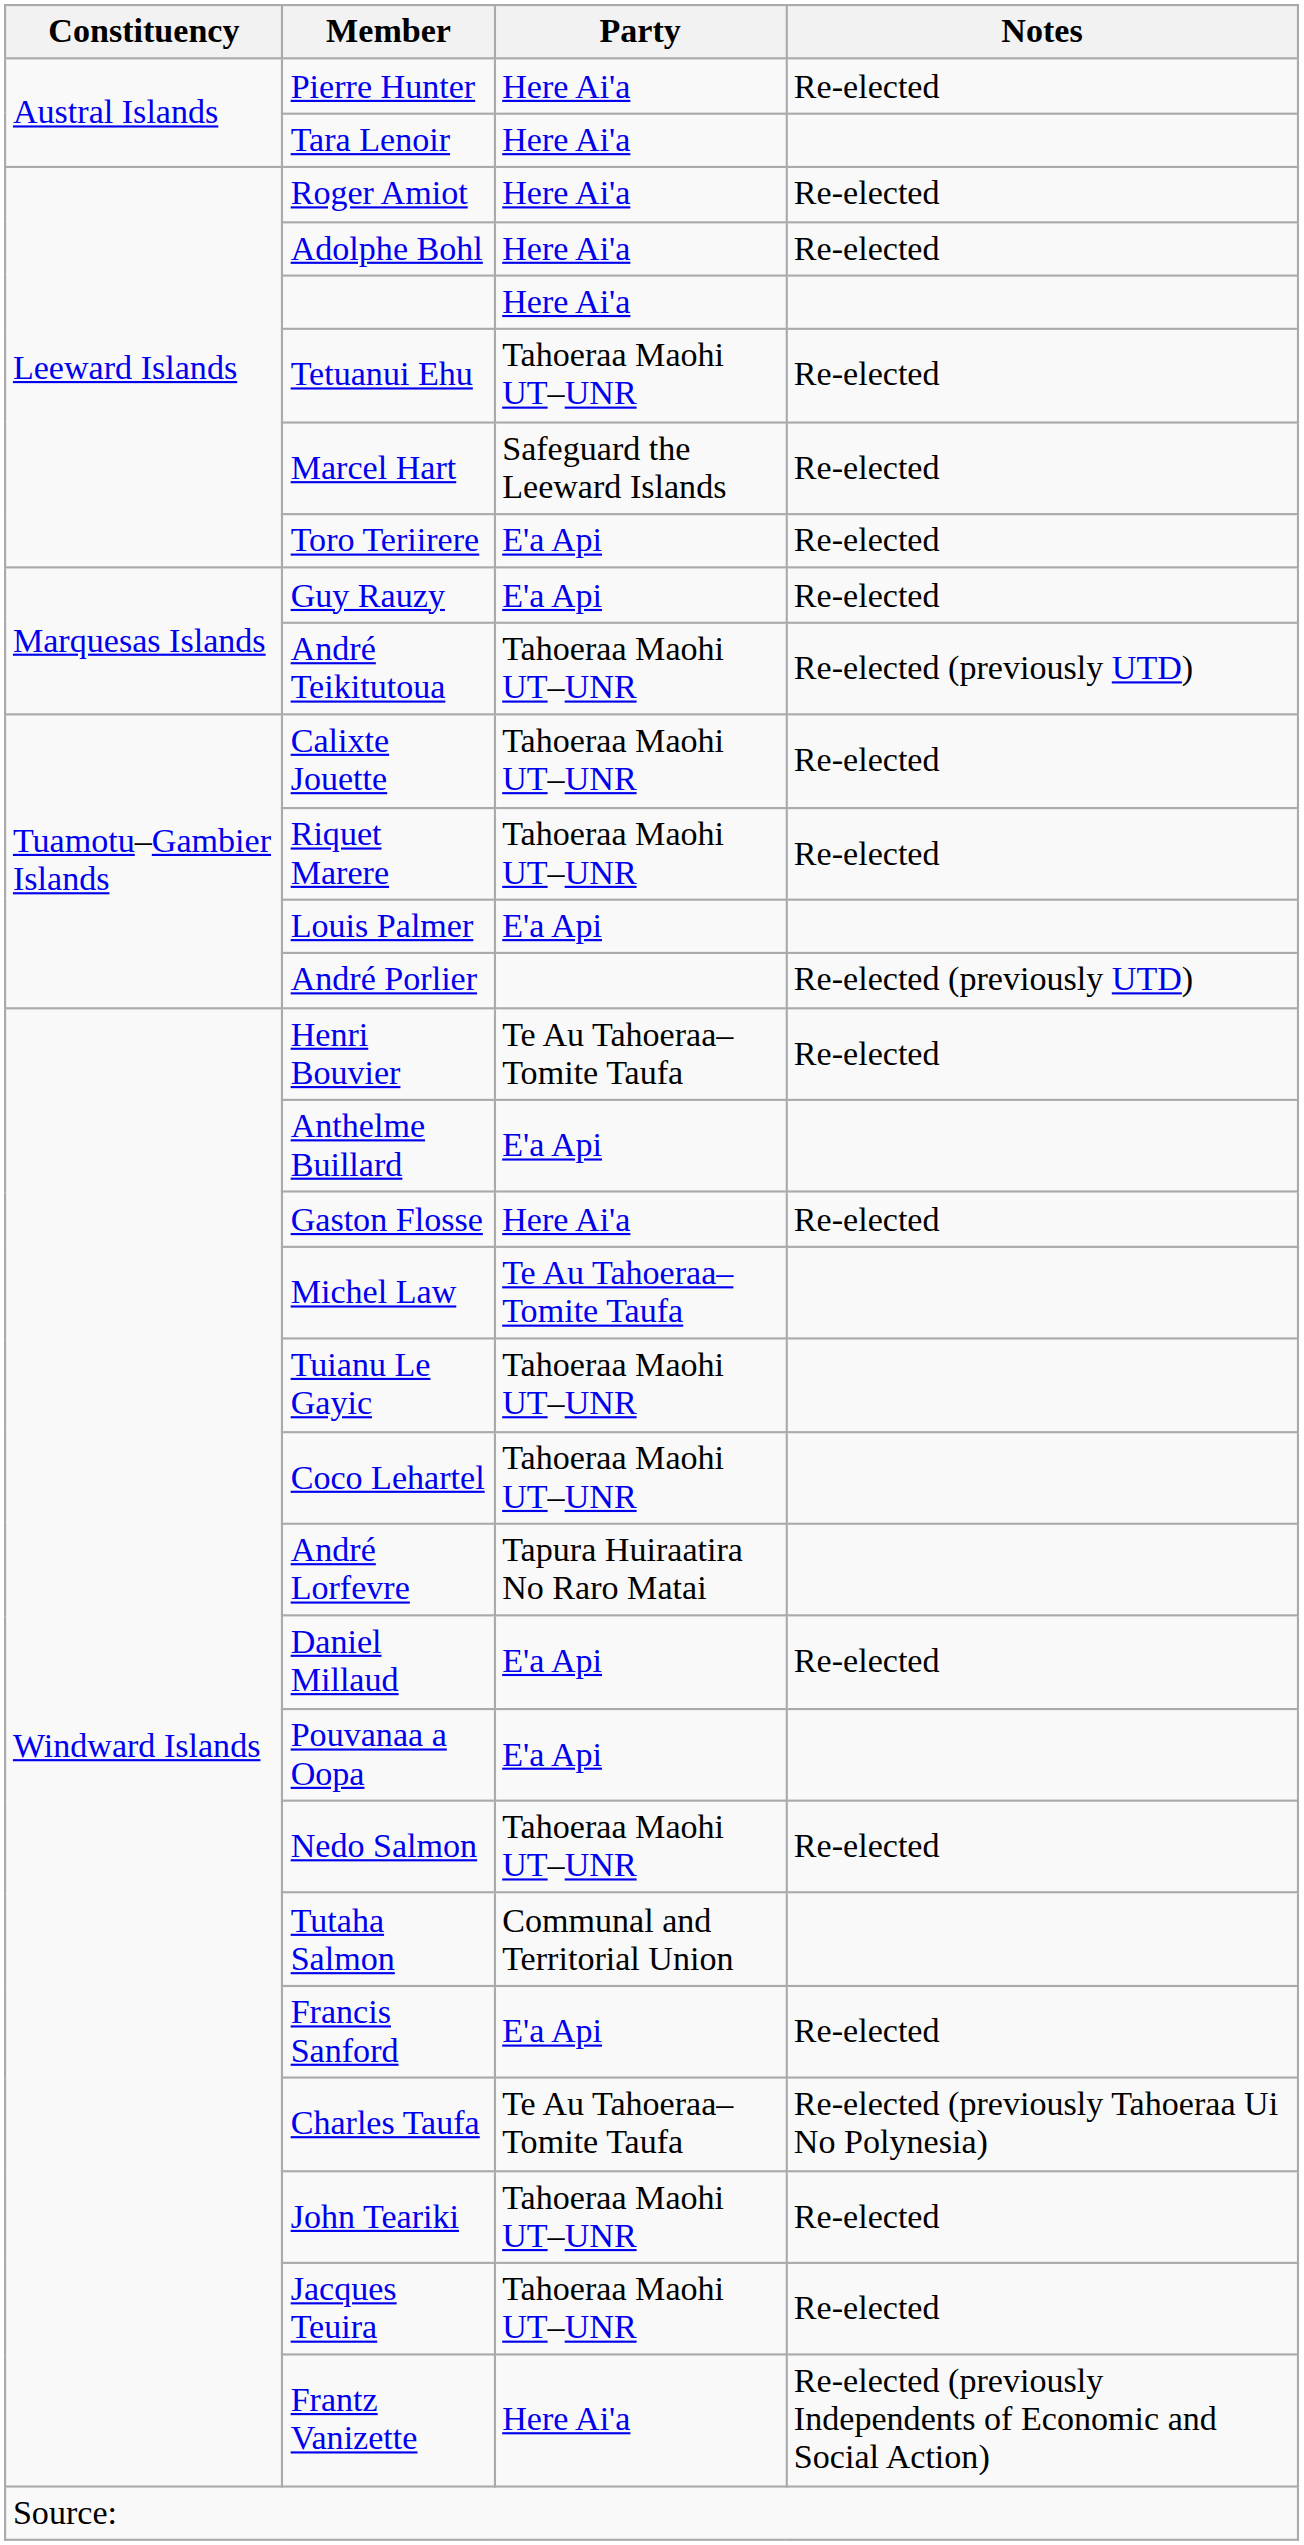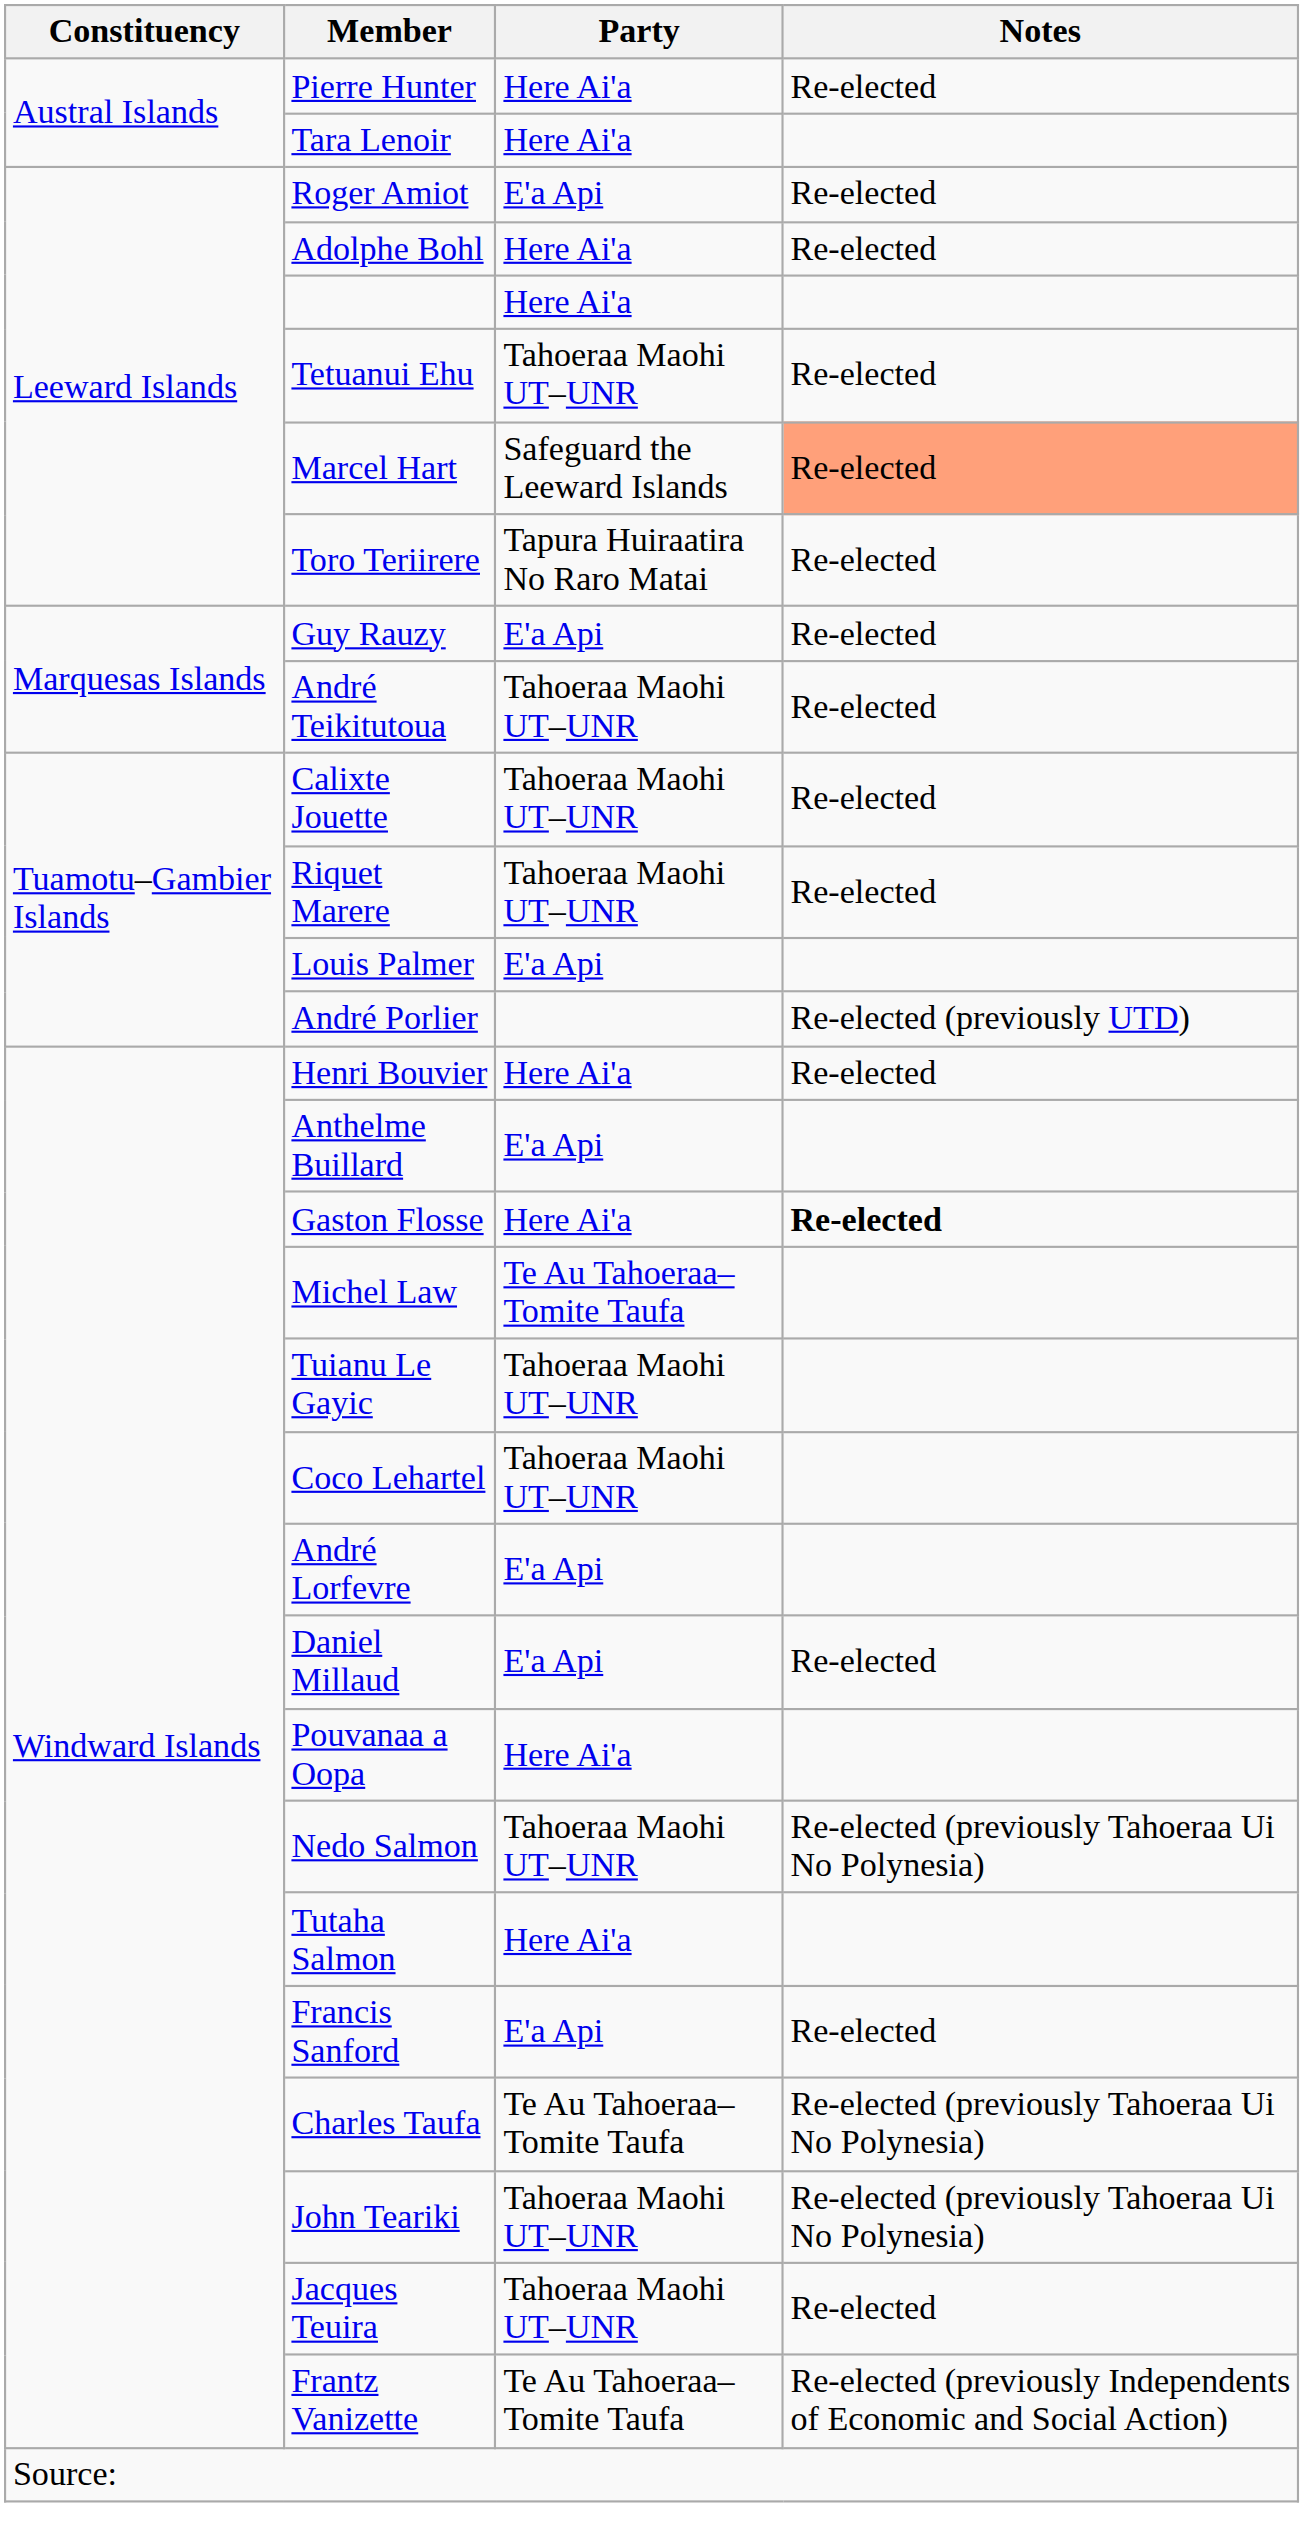Roger Amiot | Party: Here Ai'a -> E'a Api
Marcel Hart | Notes: no background -> lightsalmon background
Toro Teriirere | Party: E'a Api -> Tapura Huiraatira No Raro Matai
André Teikitutoua | Notes: Re-elected (previously UTD) -> Re-elected
Henri Bouvier | Party: Te Au Tahoeraa–Tomite Taufa -> Here Ai'a
Gaston Flosse | Notes: normal -> bold
André Lorfevre | Party: Tapura Huiraatira No Raro Matai -> E'a Api
Pouvanaa a Oopa | Party: E'a Api -> Here Ai'a
Nedo Salmon | Notes: Re-elected -> Re-elected (previously Tahoeraa Ui No Polynesia)
Tutaha Salmon | Party: Communal and Territorial Union -> Here Ai'a
John Teariki | Notes: Re-elected -> Re-elected (previously Tahoeraa Ui No Polynesia)
Frantz Vanizette | Party: Here Ai'a -> Te Au Tahoeraa–Tomite Taufa
